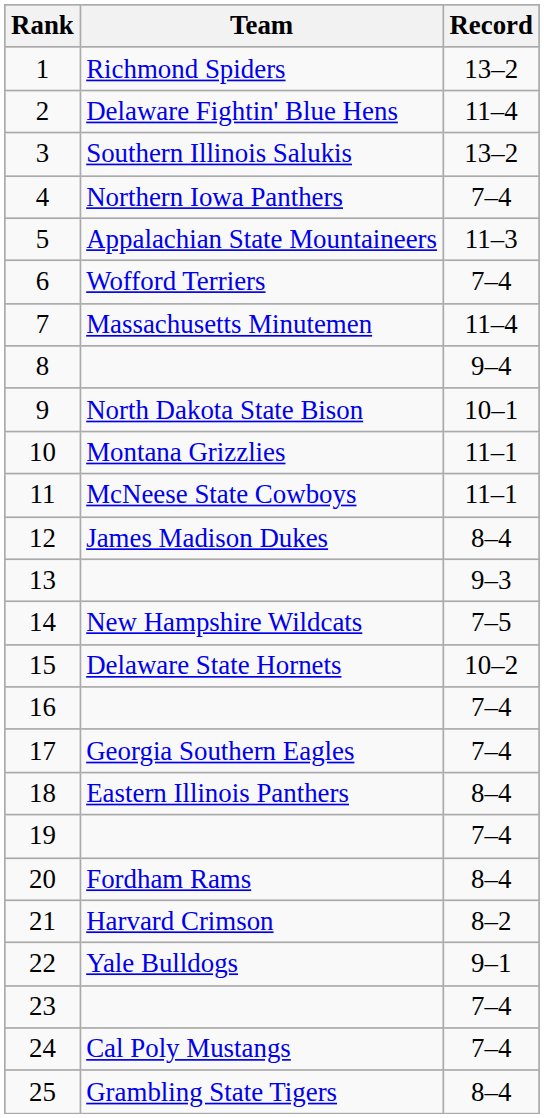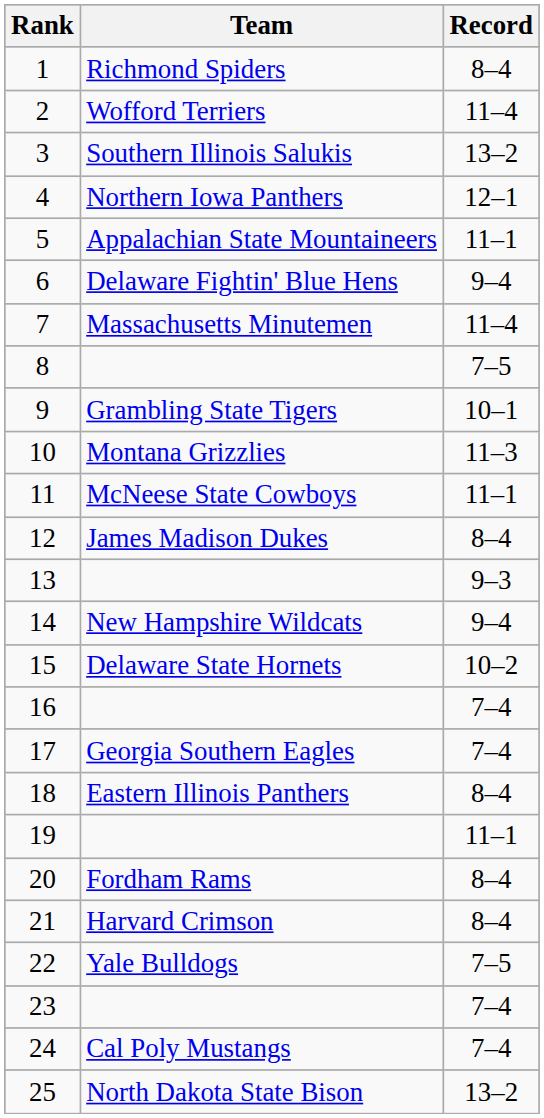1 | Record: 13–2 -> 8–4
2 | Team: Delaware Fightin' Blue Hens -> Wofford Terriers
4 | Record: 7–4 -> 12–1
5 | Record: 11–3 -> 11–1
6 | Team: Wofford Terriers -> Delaware Fightin' Blue Hens
6 | Record: 7–4 -> 9–4
8 | Record: 9–4 -> 7–5
9 | Team: North Dakota State Bison -> Grambling State Tigers
10 | Record: 11–1 -> 11–3
14 | Record: 7–5 -> 9–4
19 | Record: 7–4 -> 11–1
21 | Record: 8–2 -> 8–4
22 | Record: 9–1 -> 7–5
25 | Team: Grambling State Tigers -> North Dakota State Bison
25 | Record: 8–4 -> 13–2
